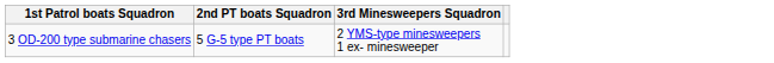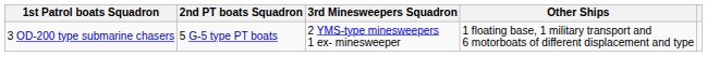+ column: Other Ships | 1 floating base, 1 military transport and 6 motorboats of different displacement and type
